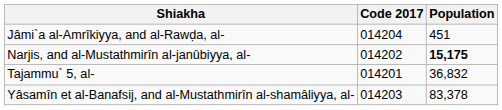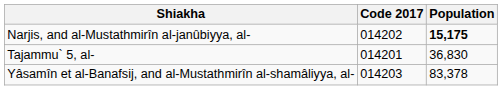- row: Jâmi`a al-Amrîkiyya, and al-Rawḍa, al- | 014204 | 451
Tajammu` 5, al- | Population: 36,832 -> 36,830
